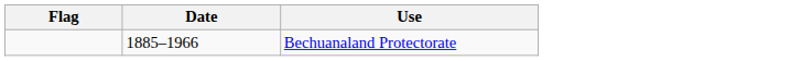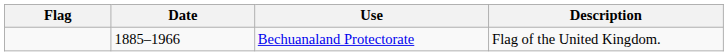+ column: Description | Flag of the United Kingdom.
